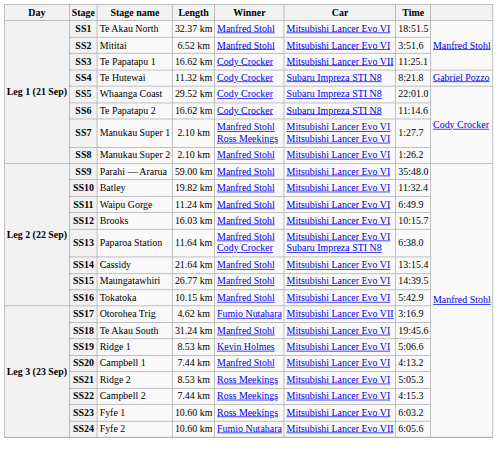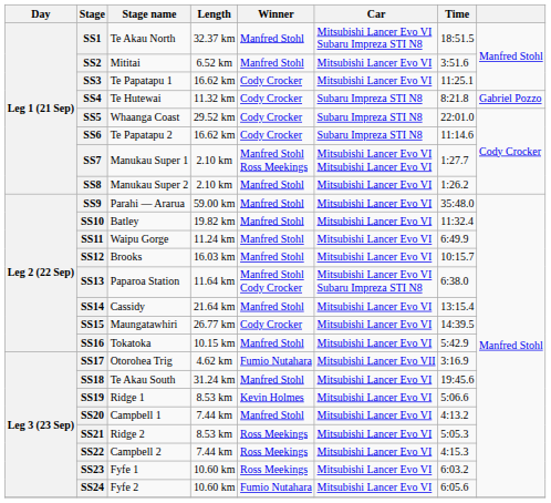SS1 | Car: Mitsubishi Lancer Evo VI -> Mitsubishi Lancer Evo VI Subaru Impreza STI N8
SS3 | Car: Mitsubishi Lancer Evo VII -> Mitsubishi Lancer Evo VI
SS15 | Winner: Manfred Stohl -> Cody Crocker
SS24 | Car: Mitsubishi Lancer Evo VII -> Mitsubishi Lancer Evo VI
